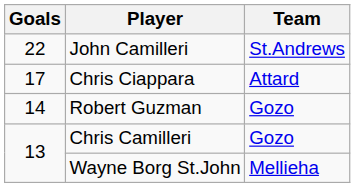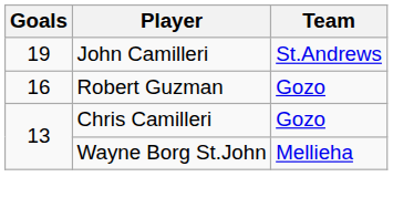John Camilleri | Goals: 22 -> 19
- row: 17 | Chris Ciappara | Attard
Robert Guzman | Goals: 14 -> 16
